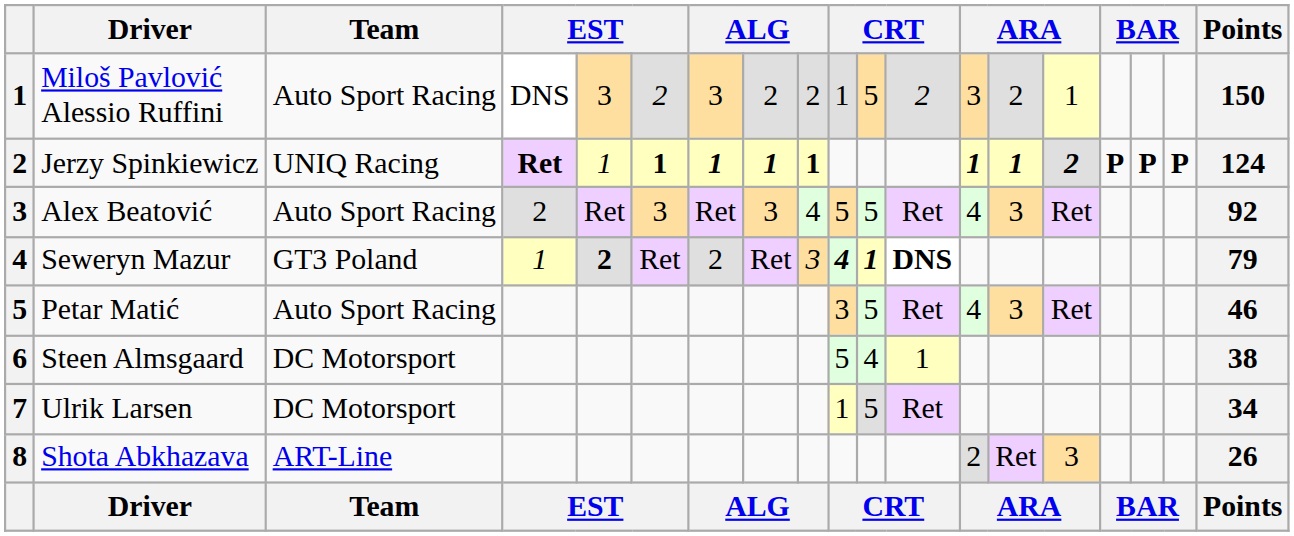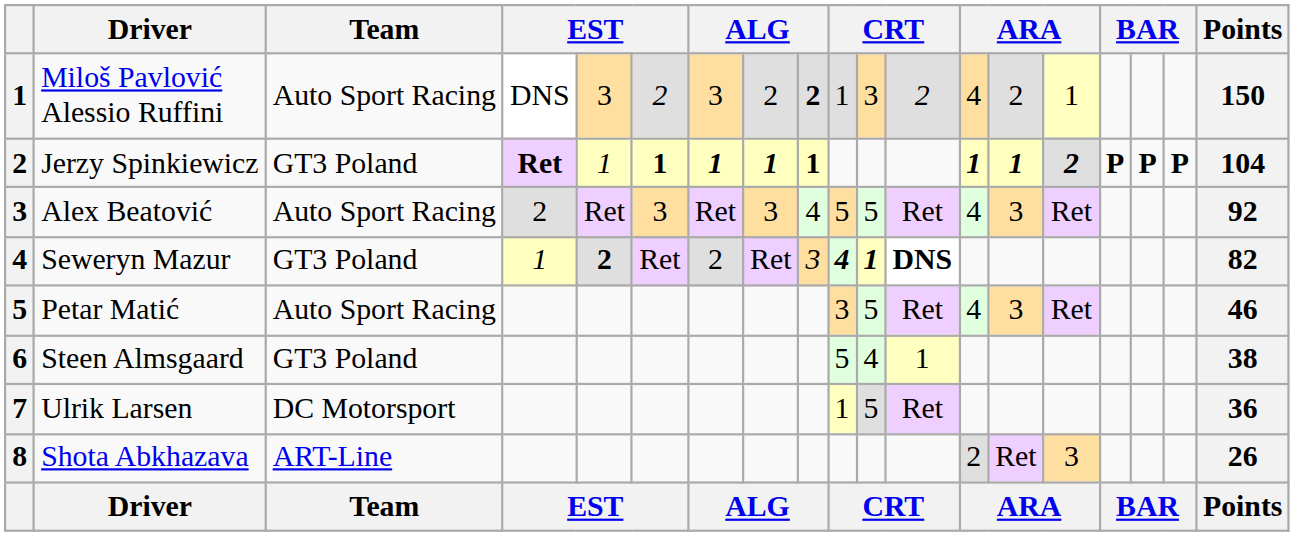Miloš Pavlović Alessio Ruffini | column 9: normal -> bold
Miloš Pavlović Alessio Ruffini | column 11: 5 -> 3
Miloš Pavlović Alessio Ruffini | column 13: 3 -> 4
Jerzy Spinkiewicz | Team: UNIQ Racing -> GT3 Poland
Jerzy Spinkiewicz | Points: 124 -> 104
Seweryn Mazur | Points: 79 -> 82
Steen Almsgaard | Team: DC Motorsport -> GT3 Poland
Ulrik Larsen | Points: 34 -> 36
